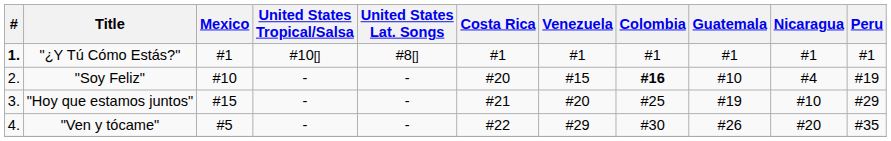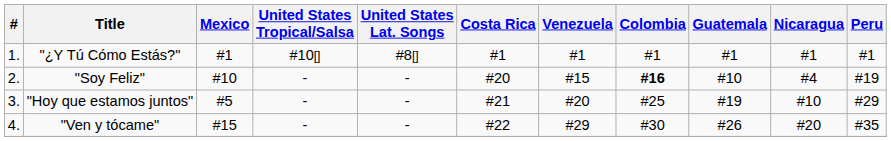"¿Y Tú Cómo Estás?" | #: bold -> normal
"Hoy que estamos juntos" | Mexico: #15 -> #5
"Ven y tócame" | Mexico: #5 -> #15
